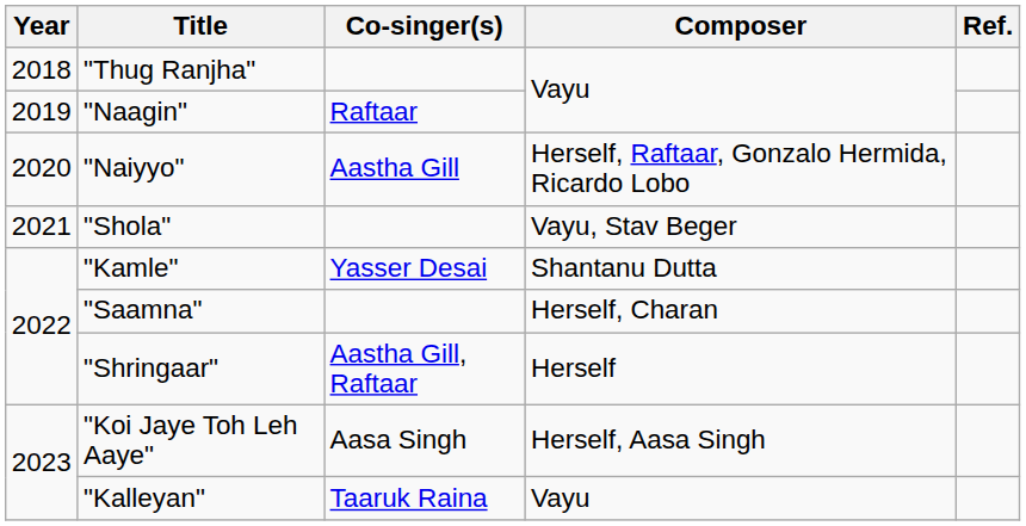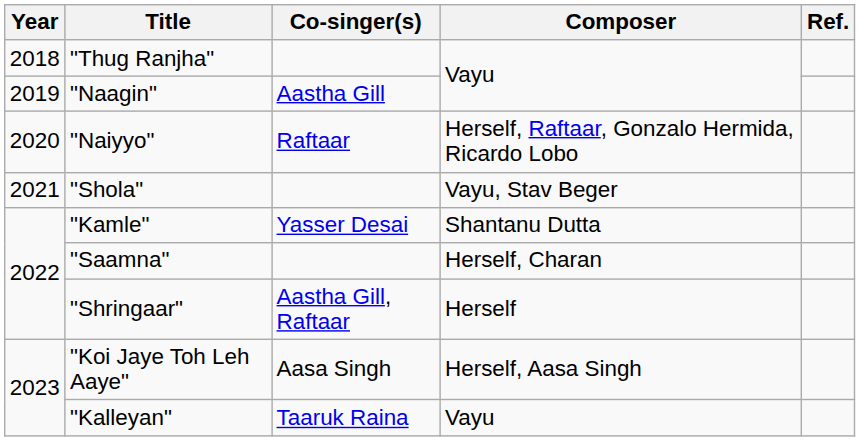"Naagin" | Co-singer(s): Raftaar -> Aastha Gill
"Naiyyo" | Co-singer(s): Aastha Gill -> Raftaar
